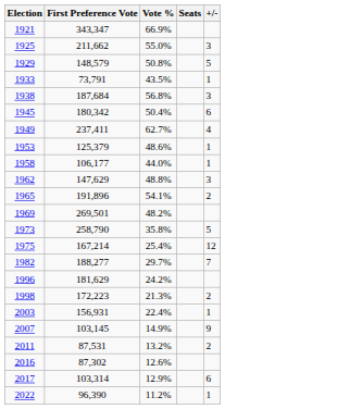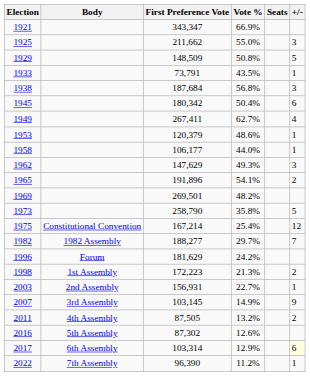+ column: Body | Constitutional Convention | 1982 Assembly | Forum | 1st Assembly | 2nd Assembly | 3rd Assembly | 4th Assembly | 5th Assembly | 6th Assembly | 7th Assembly
1929 | First Preference Vote: 148,579 -> 148,509
1949 | First Preference Vote: 237,411 -> 267,411
1953 | First Preference Vote: 125,379 -> 120,379
1962 | Vote %: 48.8% -> 49.3%
2003 | Vote %: 22.4% -> 22.7%
2011 | First Preference Vote: 87,531 -> 87,505
2017 | +/-: no background -> lightyellow background
